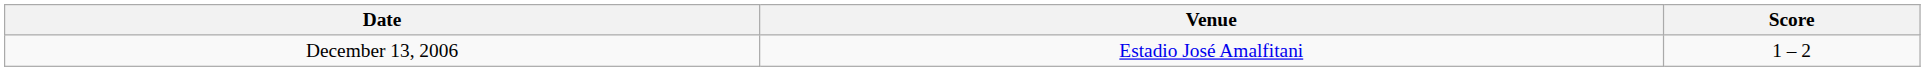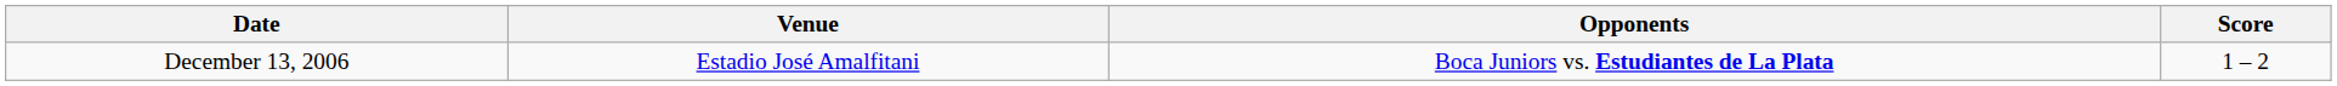+ column: Opponents | Boca Juniors vs. Estudiantes de La Plata
